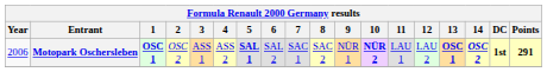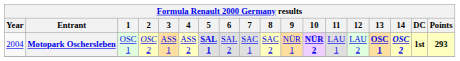Motopark Oschersleben | Year: 2006 -> 2004
Motopark Oschersleben | 1: bold -> normal
Motopark Oschersleben | Points: 291 -> 293
